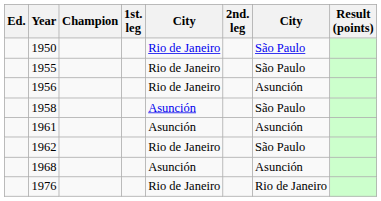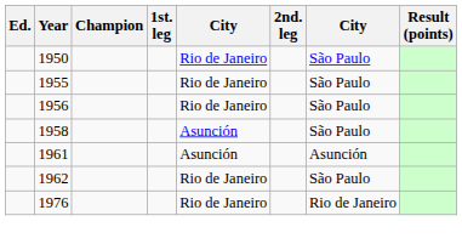1956 | column 7: Asunción -> São Paulo
- row: 1968 | Asunción | Asunción
